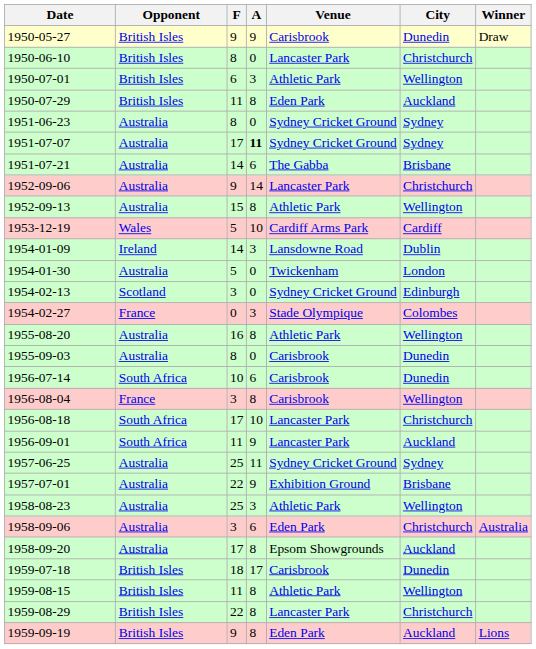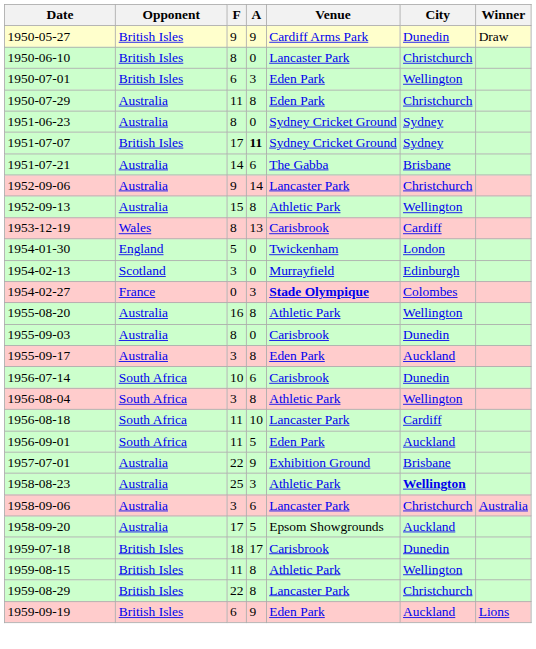1950-05-27 | Venue: Carisbrook -> Cardiff Arms Park
1950-07-01 | Venue: Athletic Park -> Eden Park
1950-07-29 | Opponent: British Isles -> Australia
1950-07-29 | City: Auckland -> Christchurch
1951-07-07 | Opponent: Australia -> British Isles
1953-12-19 | F: 5 -> 8
1953-12-19 | A: 10 -> 13
1953-12-19 | Venue: Cardiff Arms Park -> Carisbrook
- row: 1954-01-09 | Ireland | 14 | 3 | Lansdowne Road | Dublin
1954-01-30 | Opponent: Australia -> England
1954-02-13 | Venue: Sydney Cricket Ground -> Murrayfield
1954-02-27 | Venue: normal -> bold
+ row: 1955-09-17 | Australia | 3 | 8 | Eden Park | Auckland
1956-08-04 | Opponent: France -> South Africa
1956-08-04 | Venue: Carisbrook -> Athletic Park
1956-08-18 | F: 17 -> 11
1956-08-18 | City: Christchurch -> Cardiff
1956-09-01 | A: 9 -> 5
1956-09-01 | Venue: Lancaster Park -> Eden Park
- row: 1957-06-25 | Australia | 25 | 11 | Sydney Cricket Ground | Sydney
1958-08-23 | City: normal -> bold
1958-09-06 | Venue: Eden Park -> Lancaster Park
1958-09-20 | A: 8 -> 5
1959-09-19 | F: 9 -> 6
1959-09-19 | A: 8 -> 9
